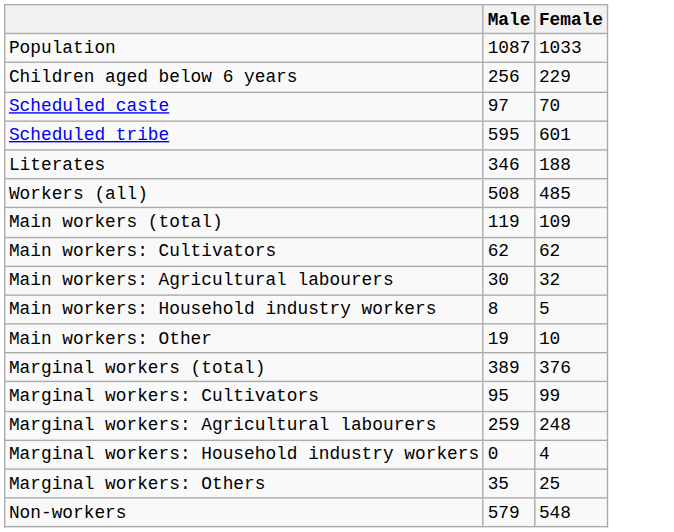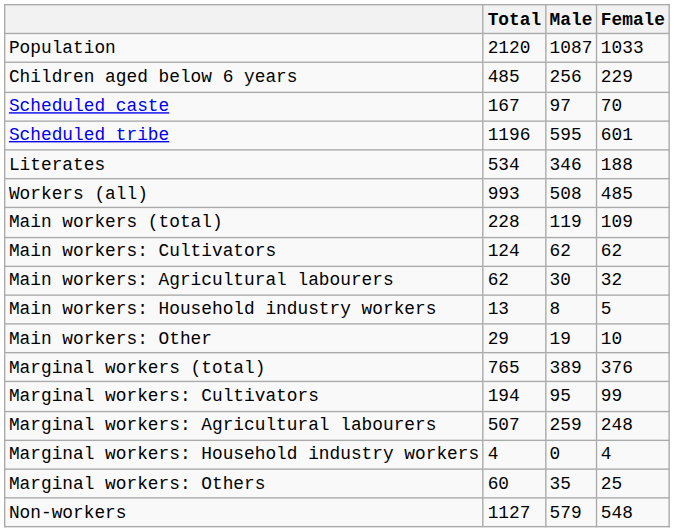+ column: Total | 2120 | 485 | 167 | 1196 | 534 | 993 | 228 | 124 | 62 | 13 | 29 | 765 | 194 | 507 | 4 | 60 | 1127
